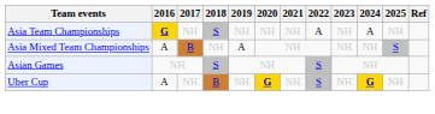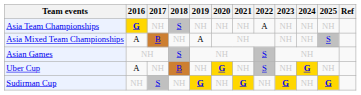Asia Team Championships | 2024: A -> NH
+ row: Sudirman Cup | NH | S | NH | G | NH | G | NH | G | NH | G
